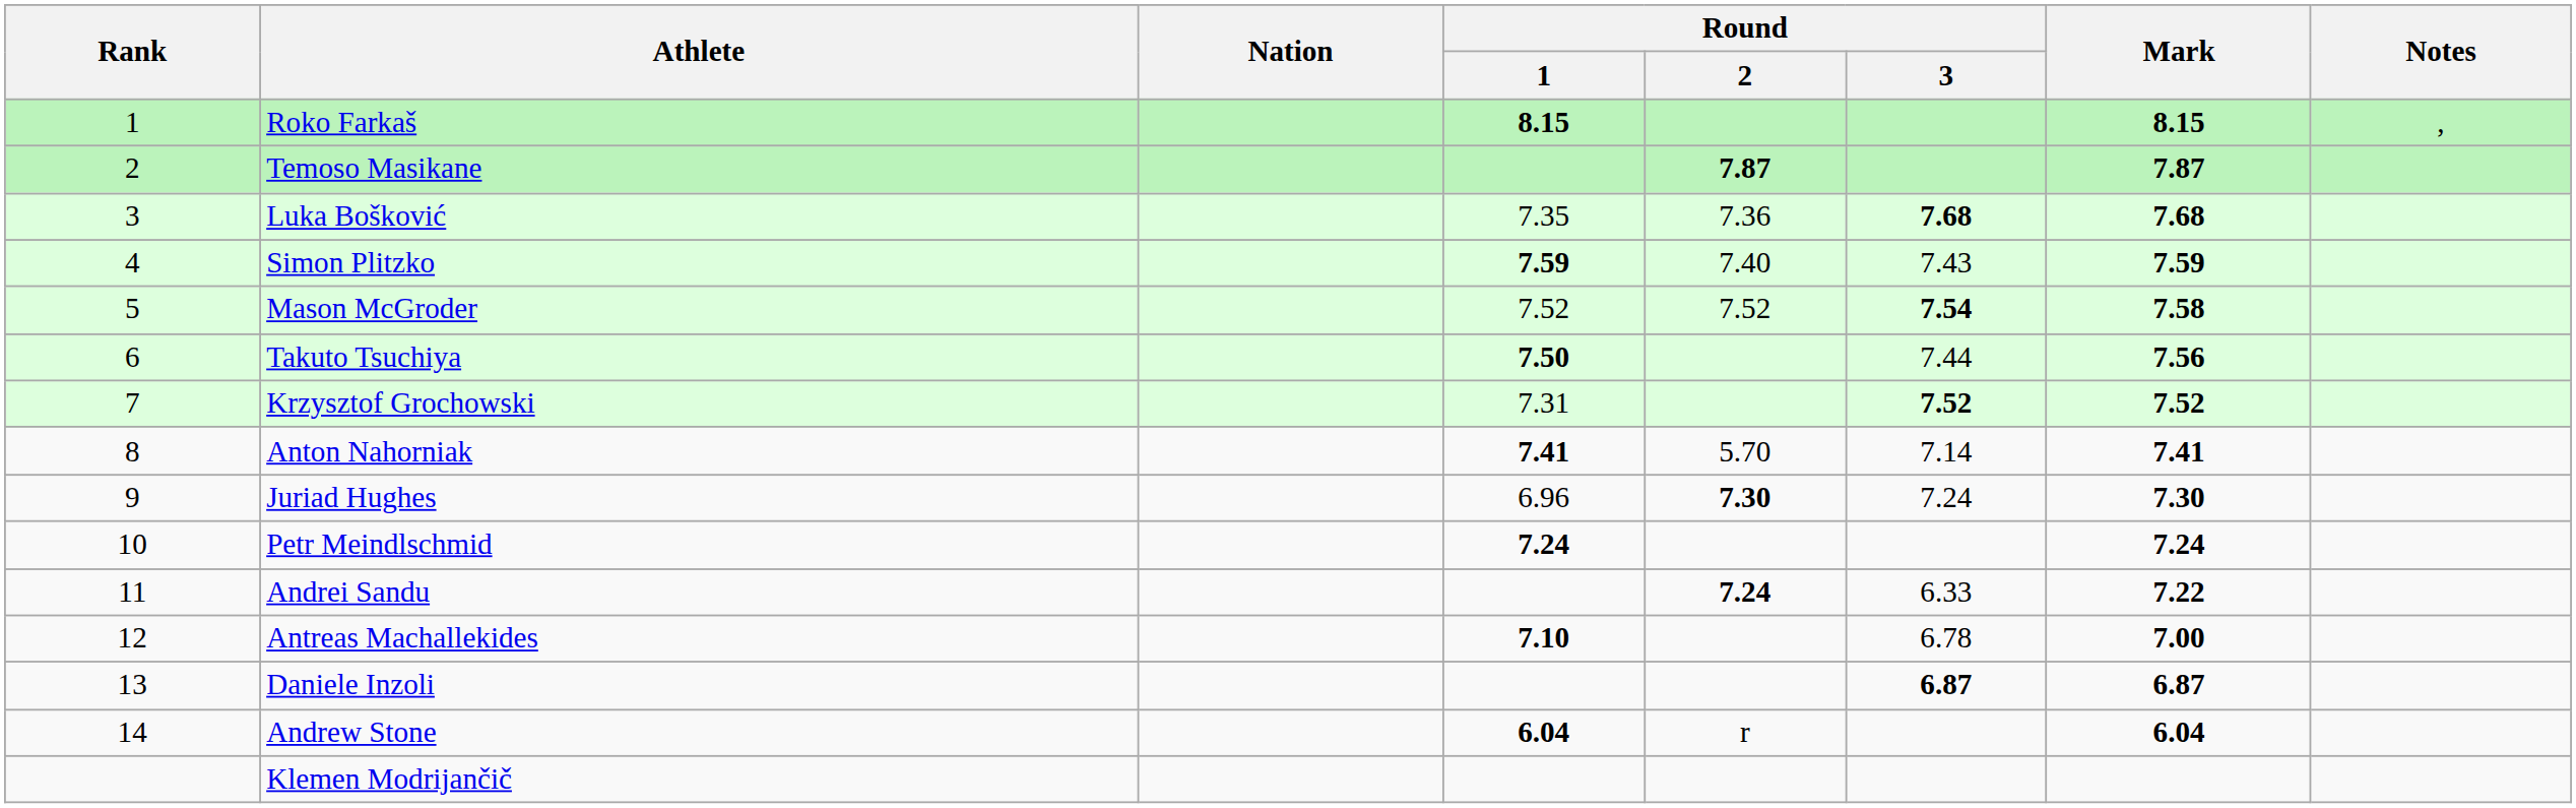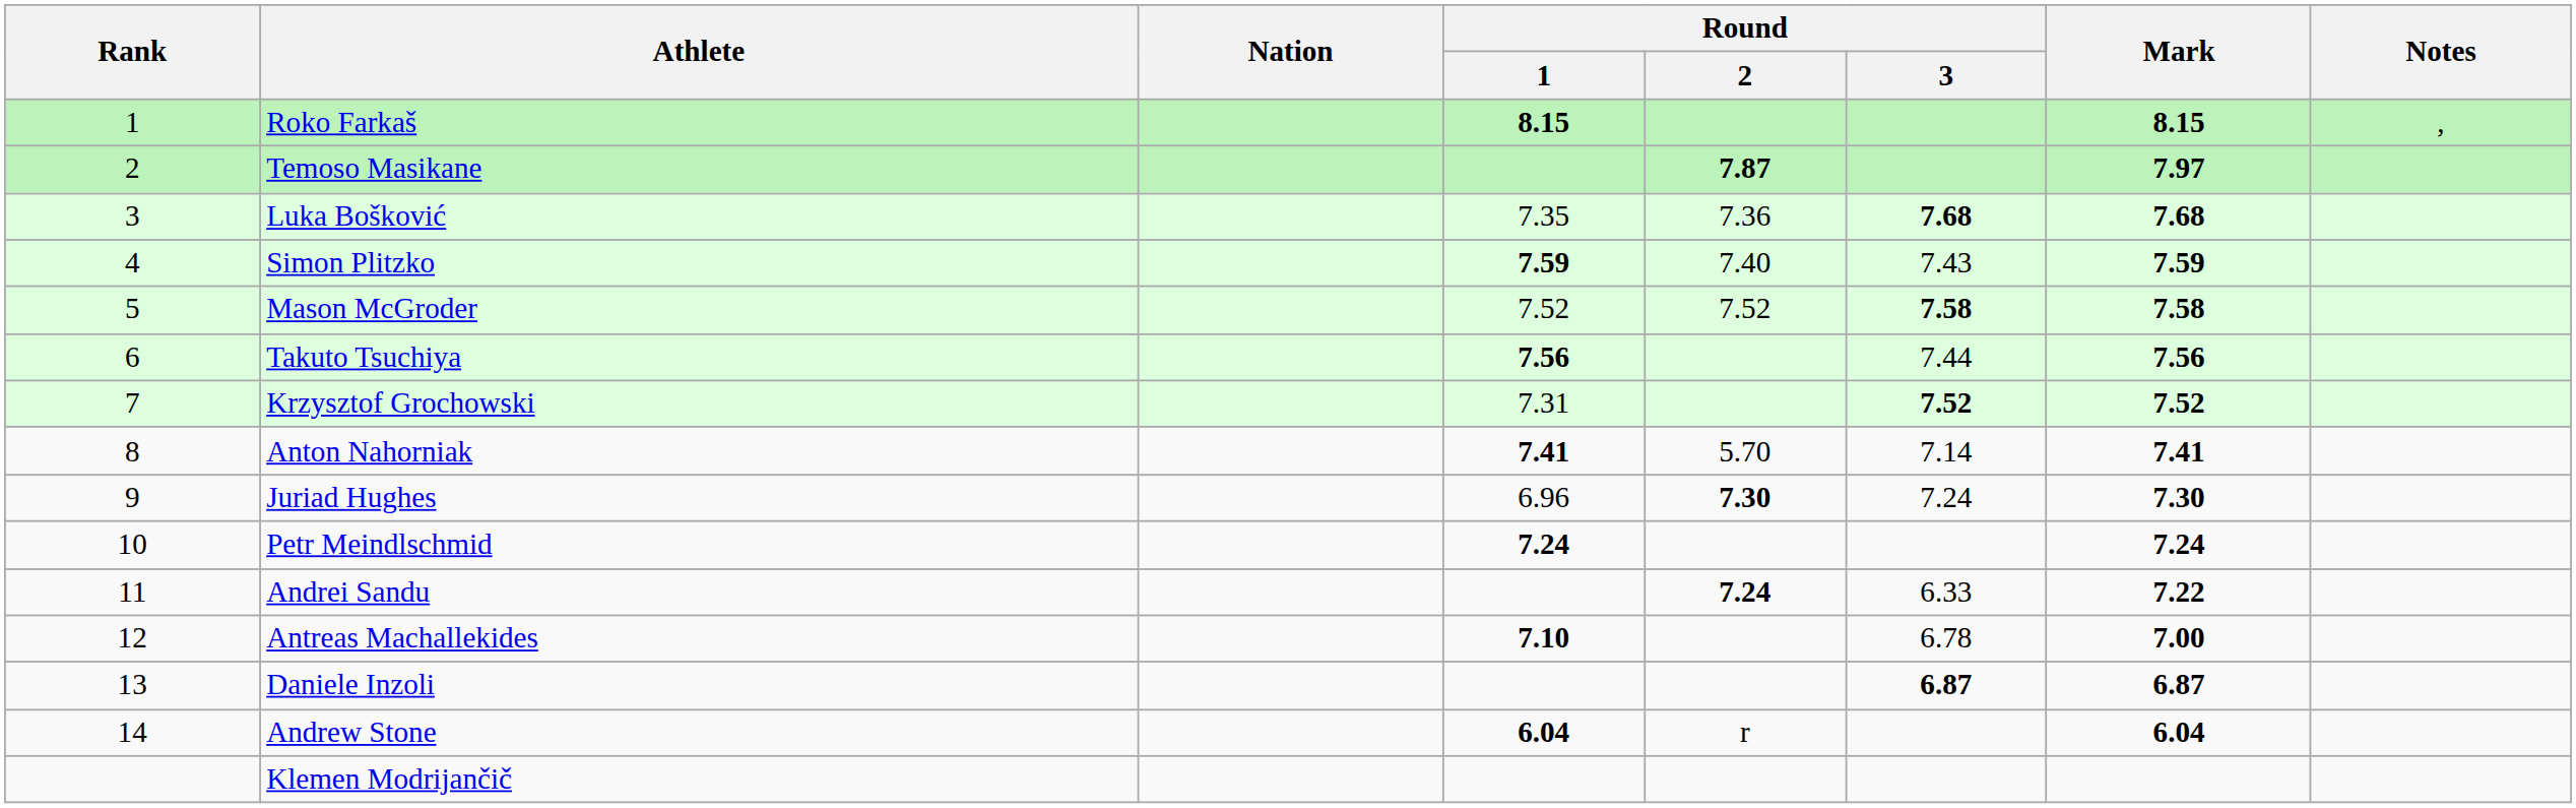Temoso Masikane | Mark: 7.87 -> 7.97
Mason McGroder | Round / 3: 7.54 -> 7.58
Takuto Tsuchiya | Round / 1: 7.50 -> 7.56
